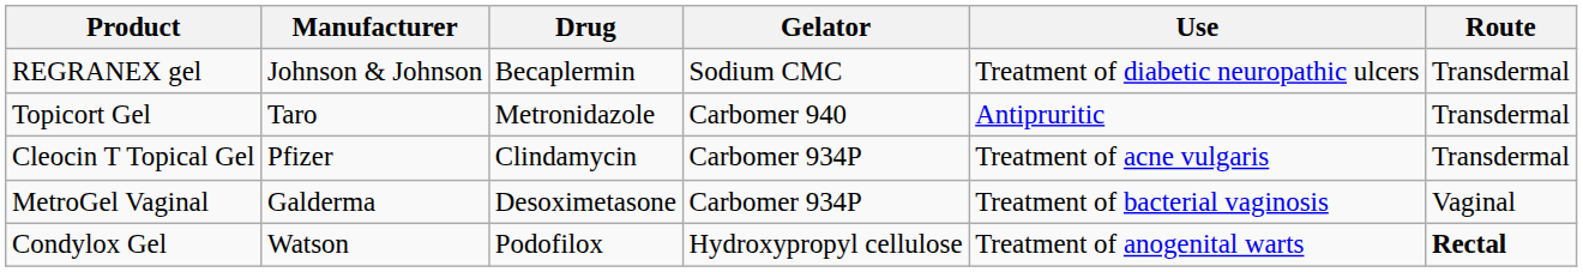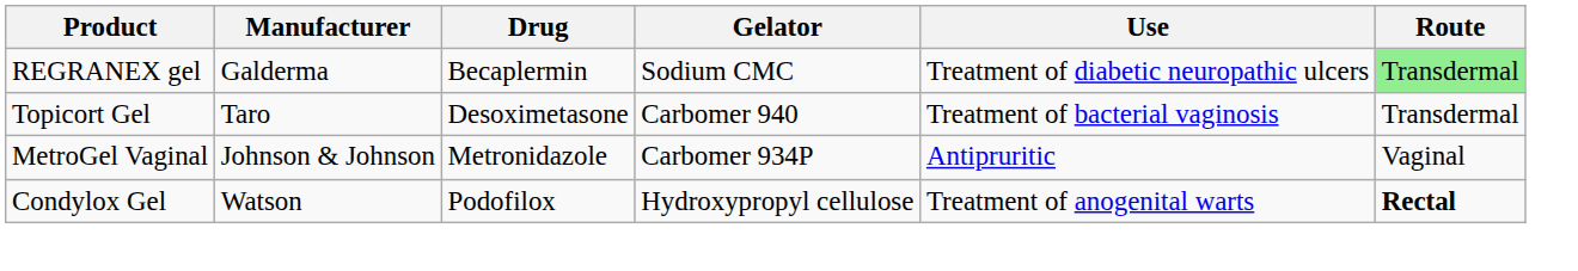REGRANEX gel | Manufacturer: Johnson & Johnson -> Galderma
REGRANEX gel | Route: no background -> lightgreen background
Topicort Gel | Drug: Metronidazole -> Desoximetasone
Topicort Gel | Use: Antipruritic -> Treatment of bacterial vaginosis
- row: Cleocin T Topical Gel | Pfizer | Clindamycin | Carbomer 934P | Treatment of acne vulgaris | Transdermal
MetroGel Vaginal | Manufacturer: Galderma -> Johnson & Johnson
MetroGel Vaginal | Drug: Desoximetasone -> Metronidazole
MetroGel Vaginal | Use: Treatment of bacterial vaginosis -> Antipruritic
